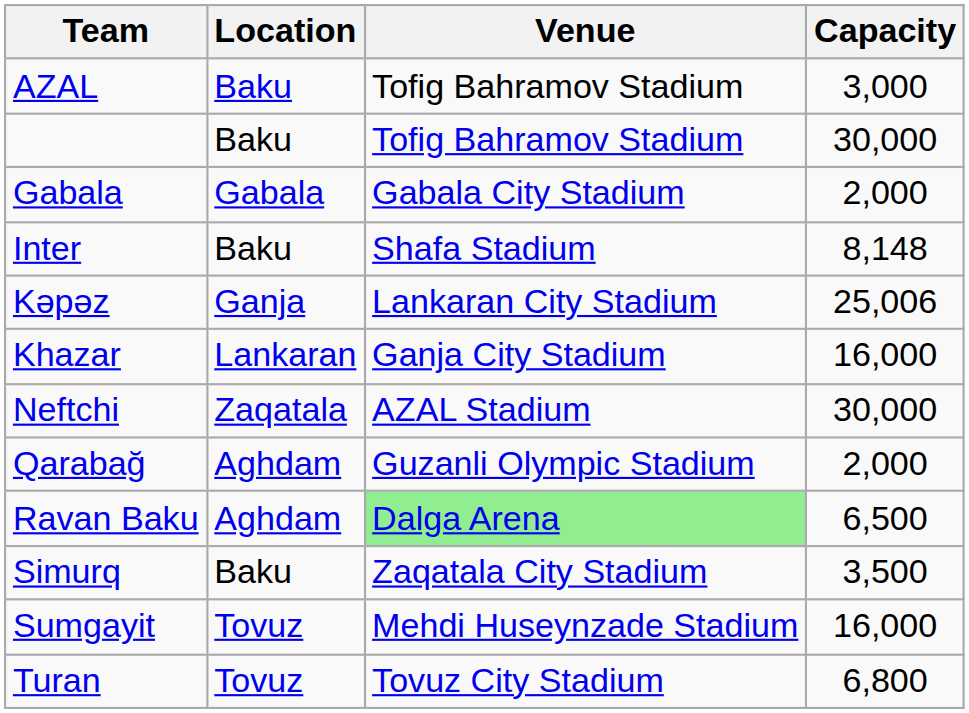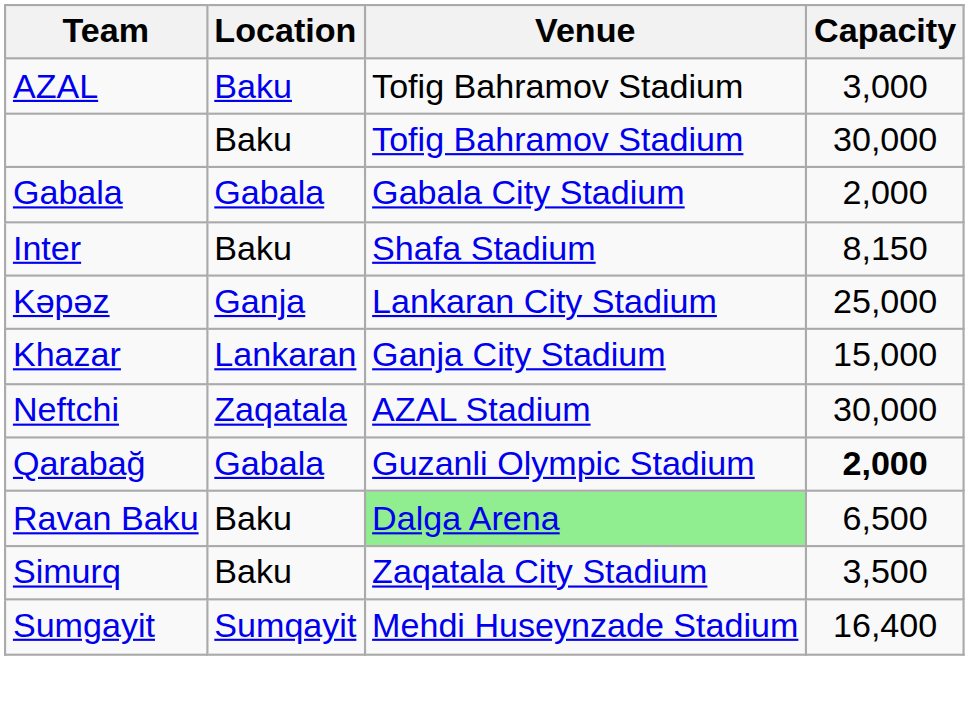Inter | Capacity: 8,148 -> 8,150
Kəpəz | Capacity: 25,006 -> 25,000
Khazar | Capacity: 16,000 -> 15,000
Qarabağ | Location: Aghdam -> Gabala
Qarabağ | Capacity: normal -> bold
Ravan Baku | Location: Aghdam -> Baku
Sumgayit | Location: Tovuz -> Sumqayit
Sumgayit | Capacity: 16,000 -> 16,400
- row: Turan | Tovuz | Tovuz City Stadium | 6,800
